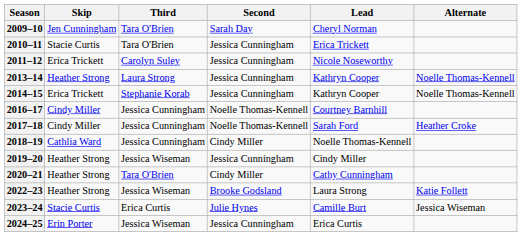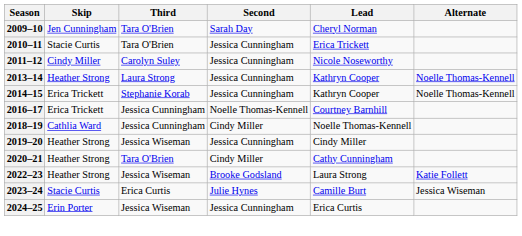2011–12 | Skip: Erica Trickett -> Cindy Miller
2016–17 | Skip: Cindy Miller -> Erica Trickett
- row: 2017–18 | Cindy Miller | Jessica Cunningham | Noelle Thomas-Kennell | Sarah Ford | Heather Croke
